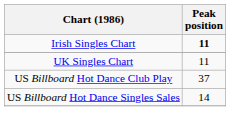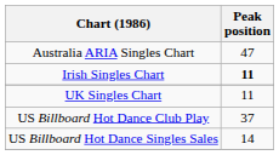+ row: Australia ARIA Singles Chart | 47
